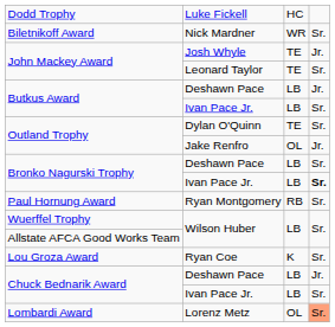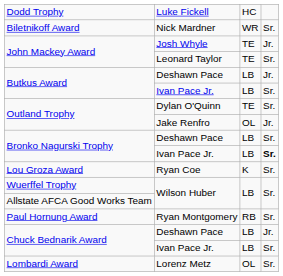rows swapped: Lou Groza Award <-> Paul Hornung Award
Lombardi Award | column 4: lightsalmon background -> no background
